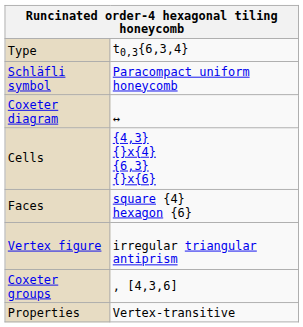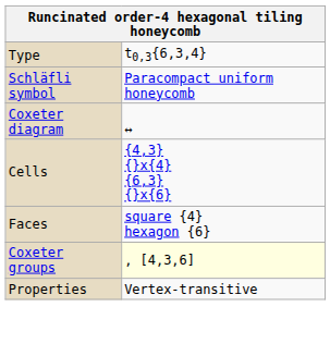- row: Vertex figure | irregular triangular antiprism
Coxeter groups | column 2: no background -> lightyellow background
